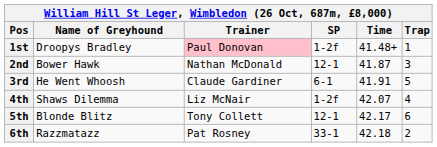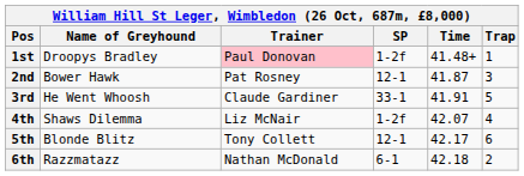2nd | Trainer: Nathan McDonald -> Pat Rosney
3rd | SP: 6-1 -> 33-1
6th | Trainer: Pat Rosney -> Nathan McDonald
6th | SP: 33-1 -> 6-1
